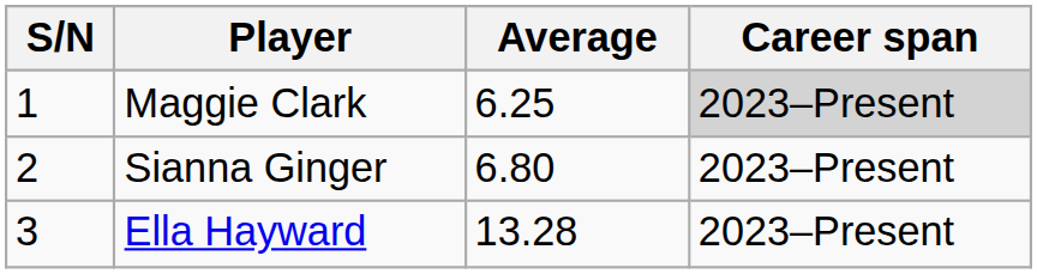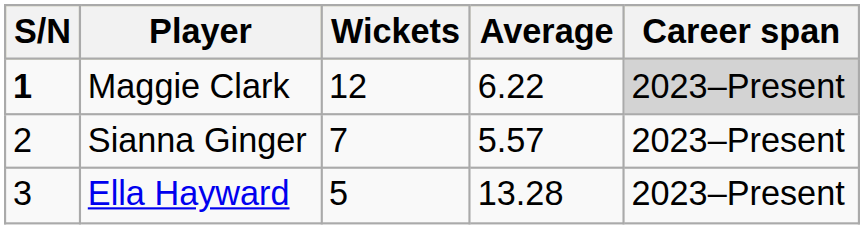+ column: Wickets | 12 | 7 | 5
Maggie Clark | S/N: normal -> bold
Maggie Clark | Average: 6.25 -> 6.22
Sianna Ginger | Average: 6.80 -> 5.57
